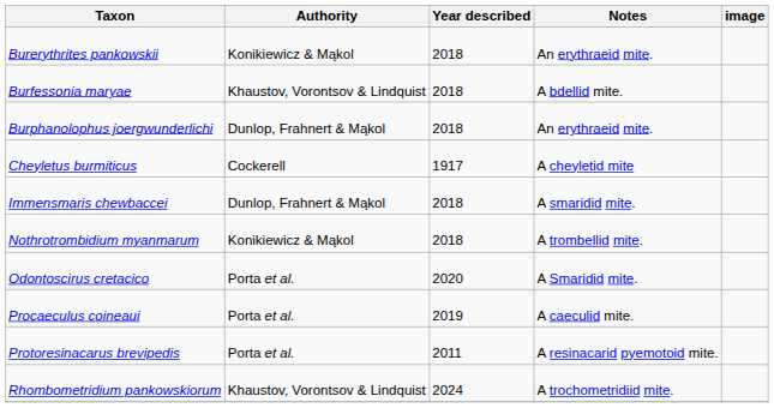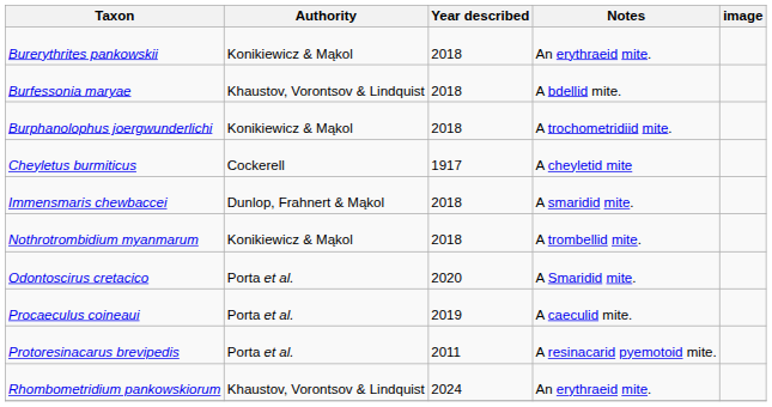Burphanolophus joergwunderlichi | Authority: Dunlop, Frahnert & Mąkol -> Konikiewicz & Mąkol
Burphanolophus joergwunderlichi | Notes: An erythraeid mite. -> A trochometridiid mite.
Rhombometridium pankowskiorum | Notes: A trochometridiid mite. -> An erythraeid mite.
